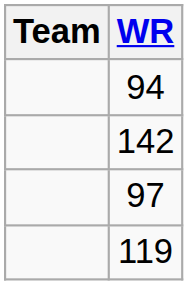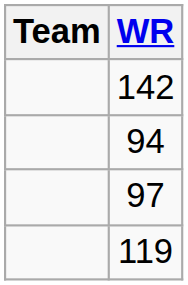rows swapped: 94 <-> 142
